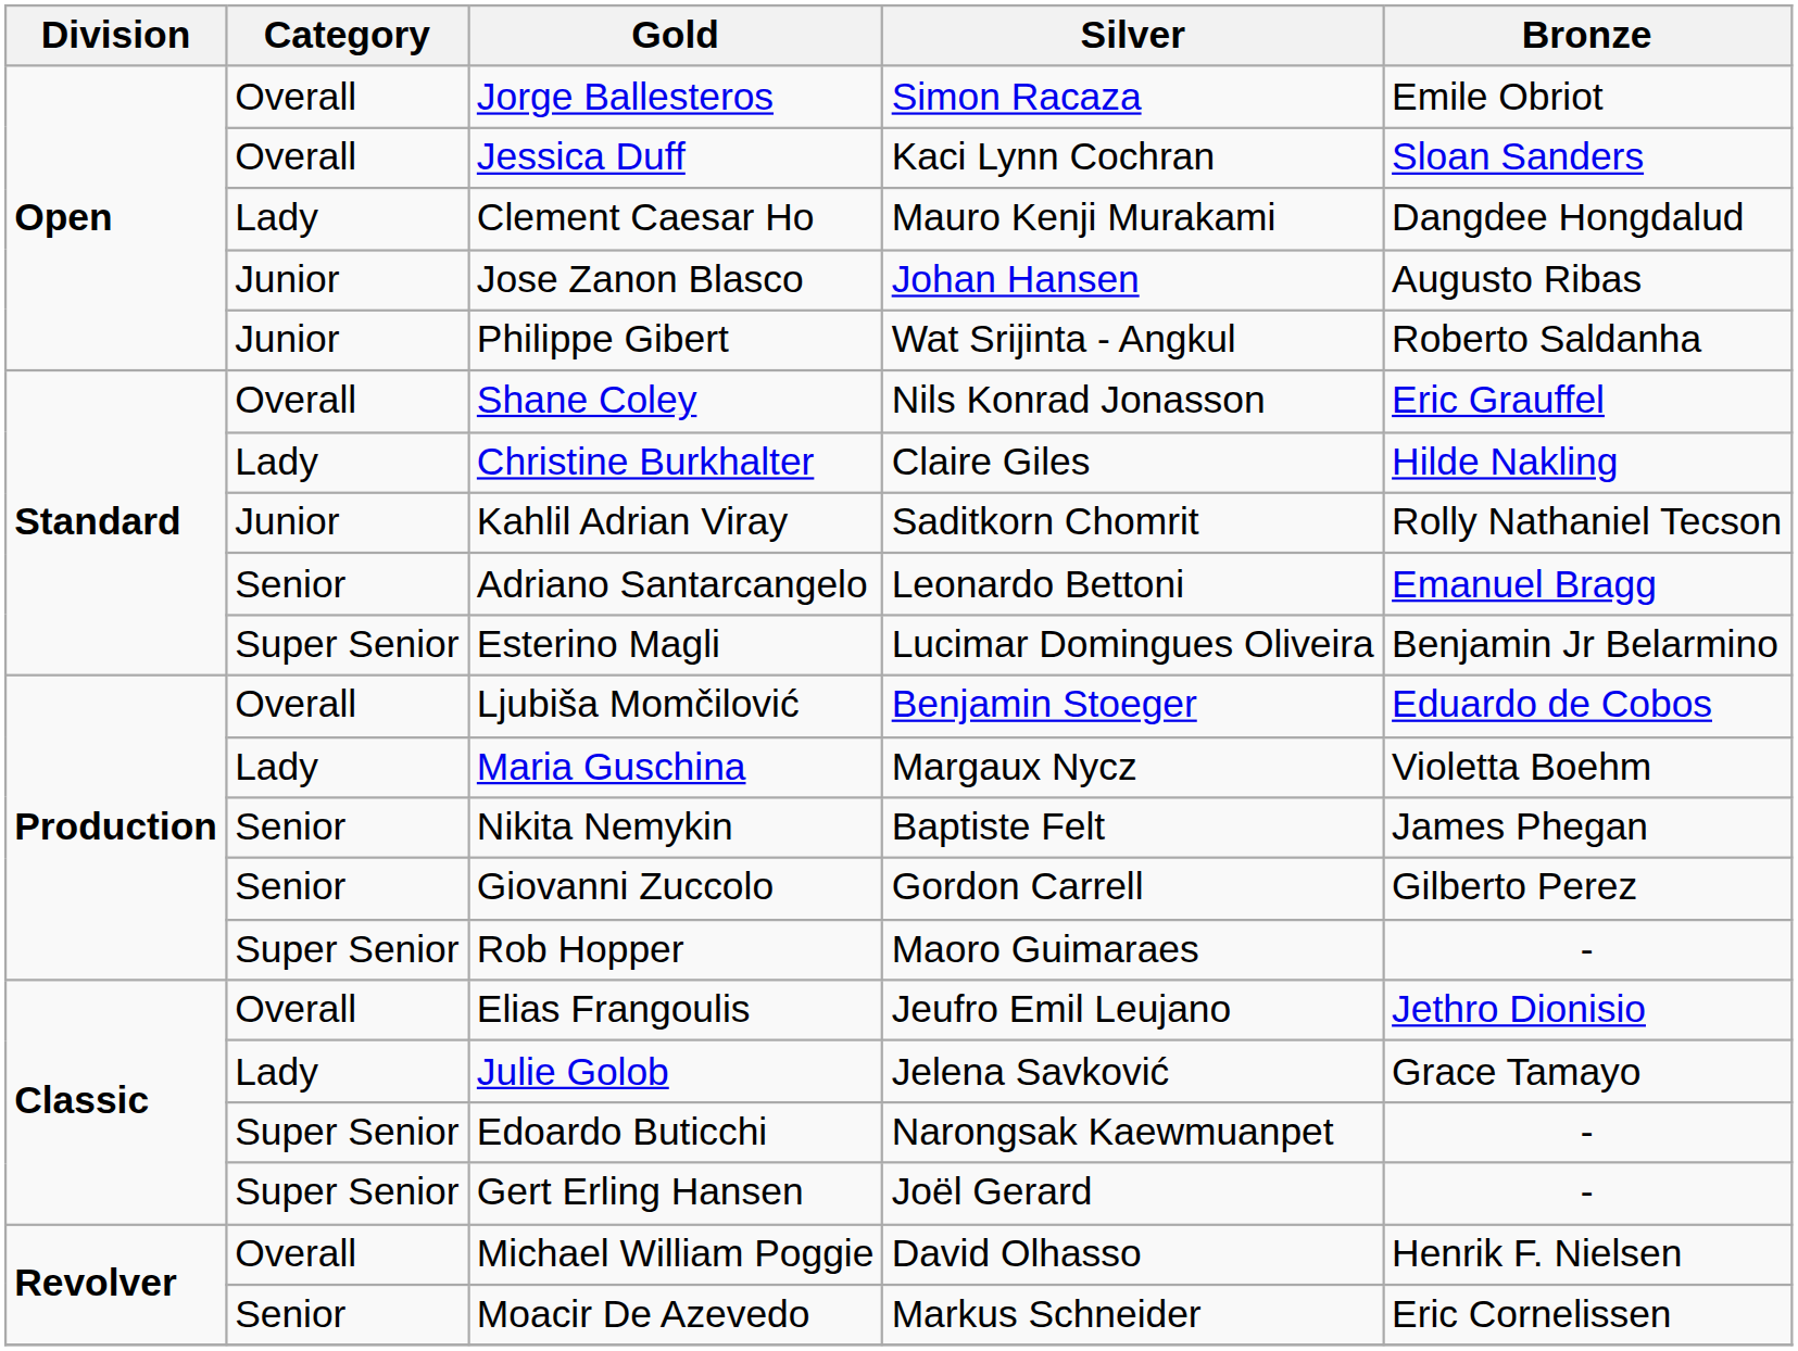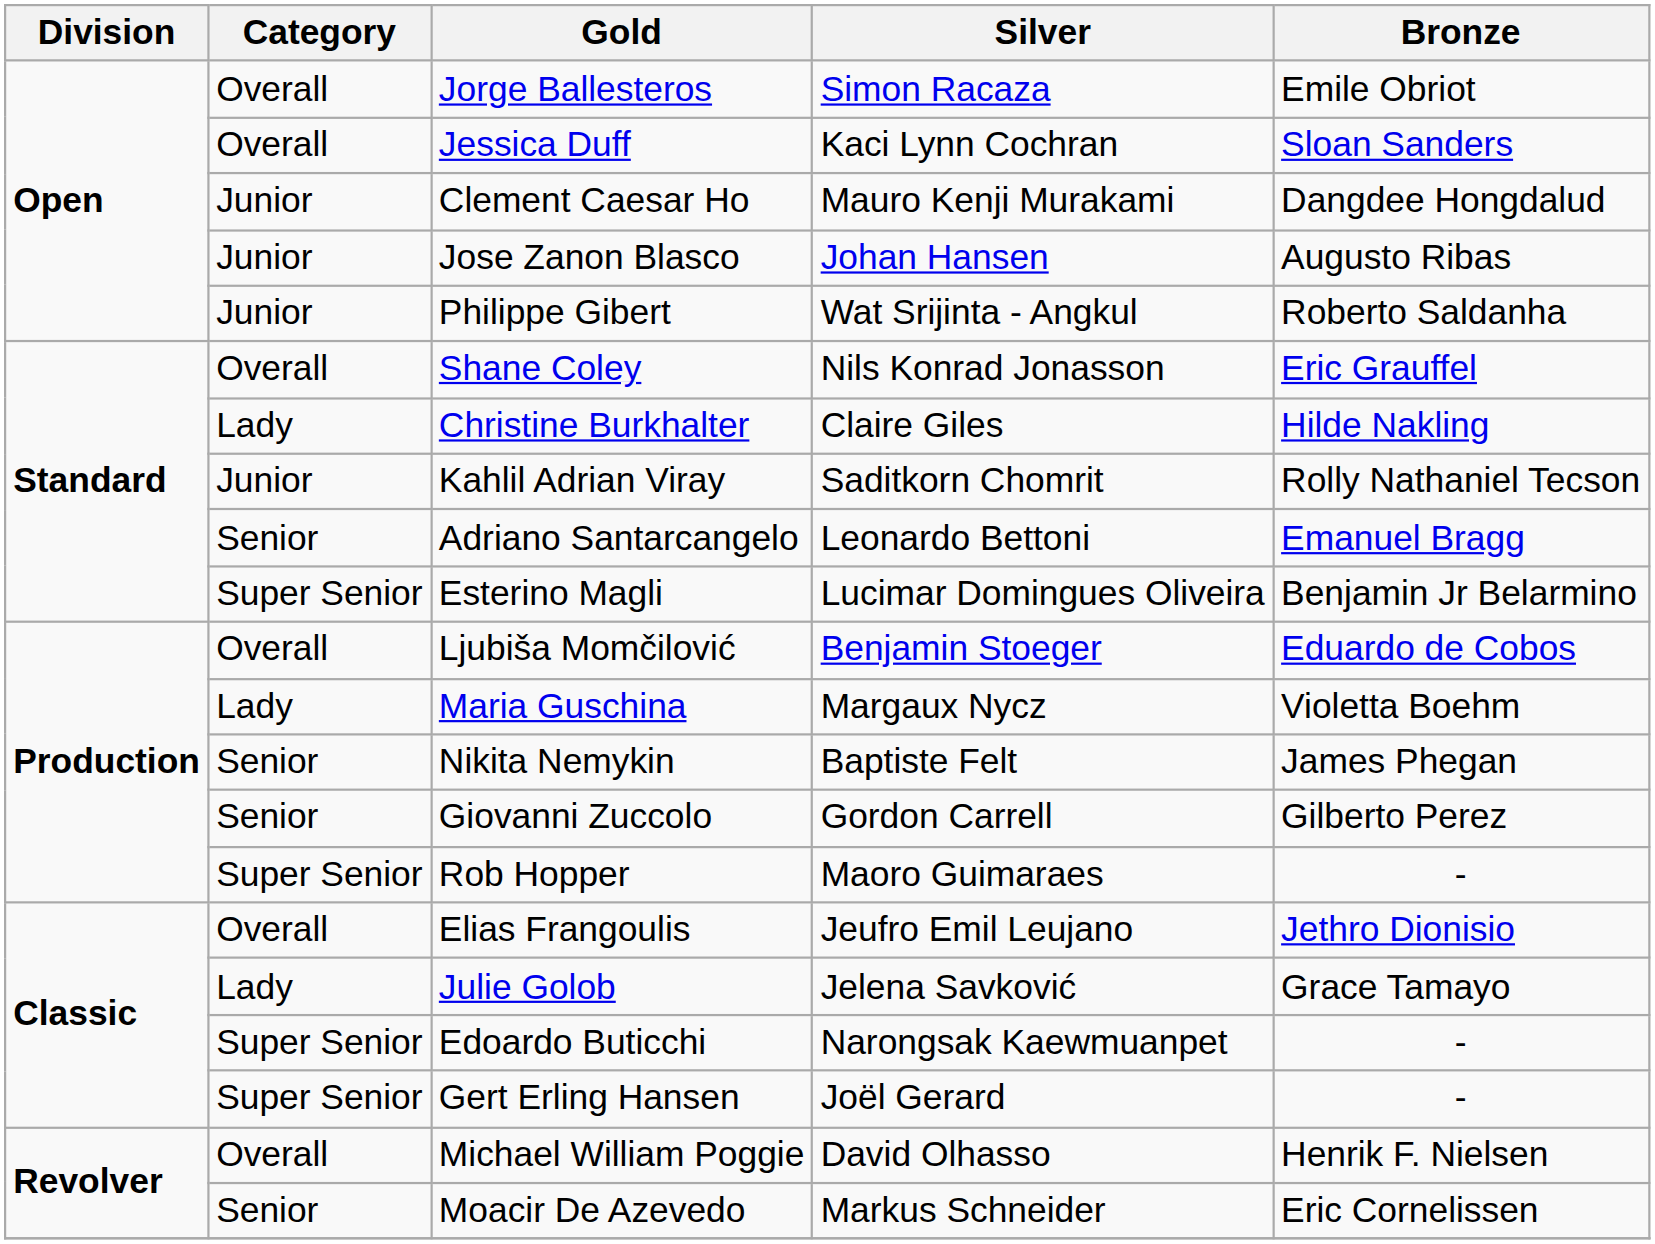Clement Caesar Ho | Category: Lady -> Junior
